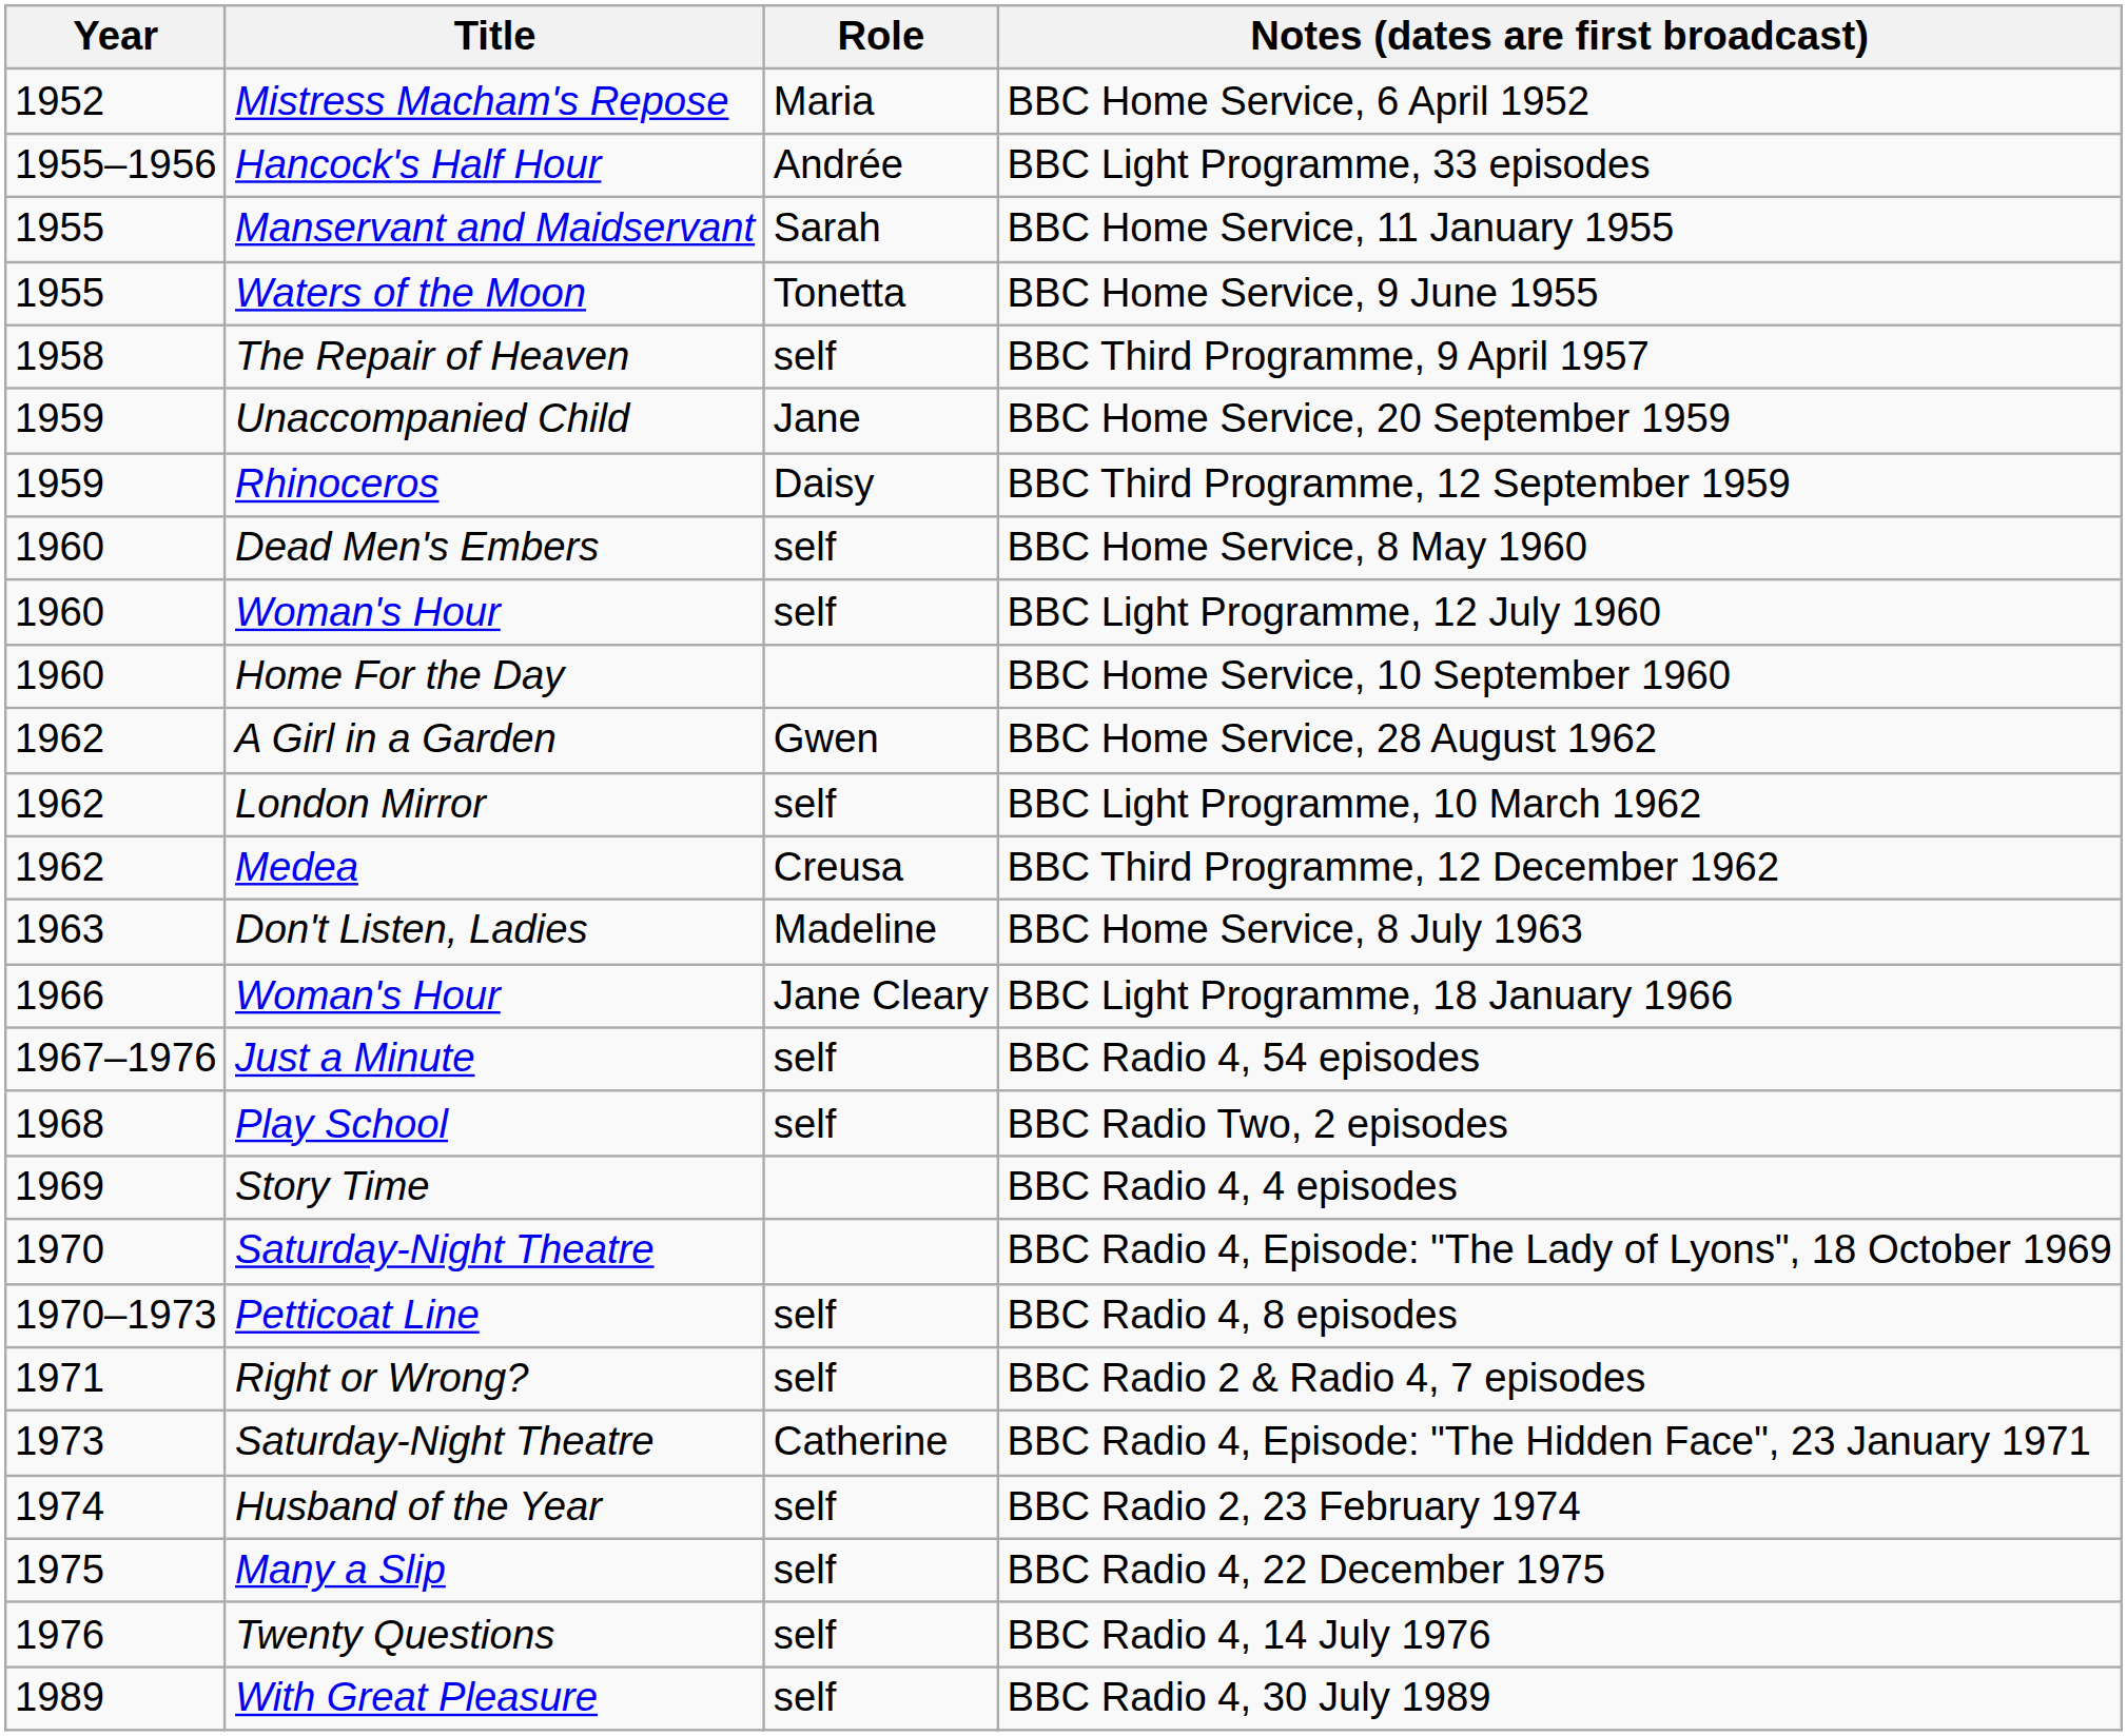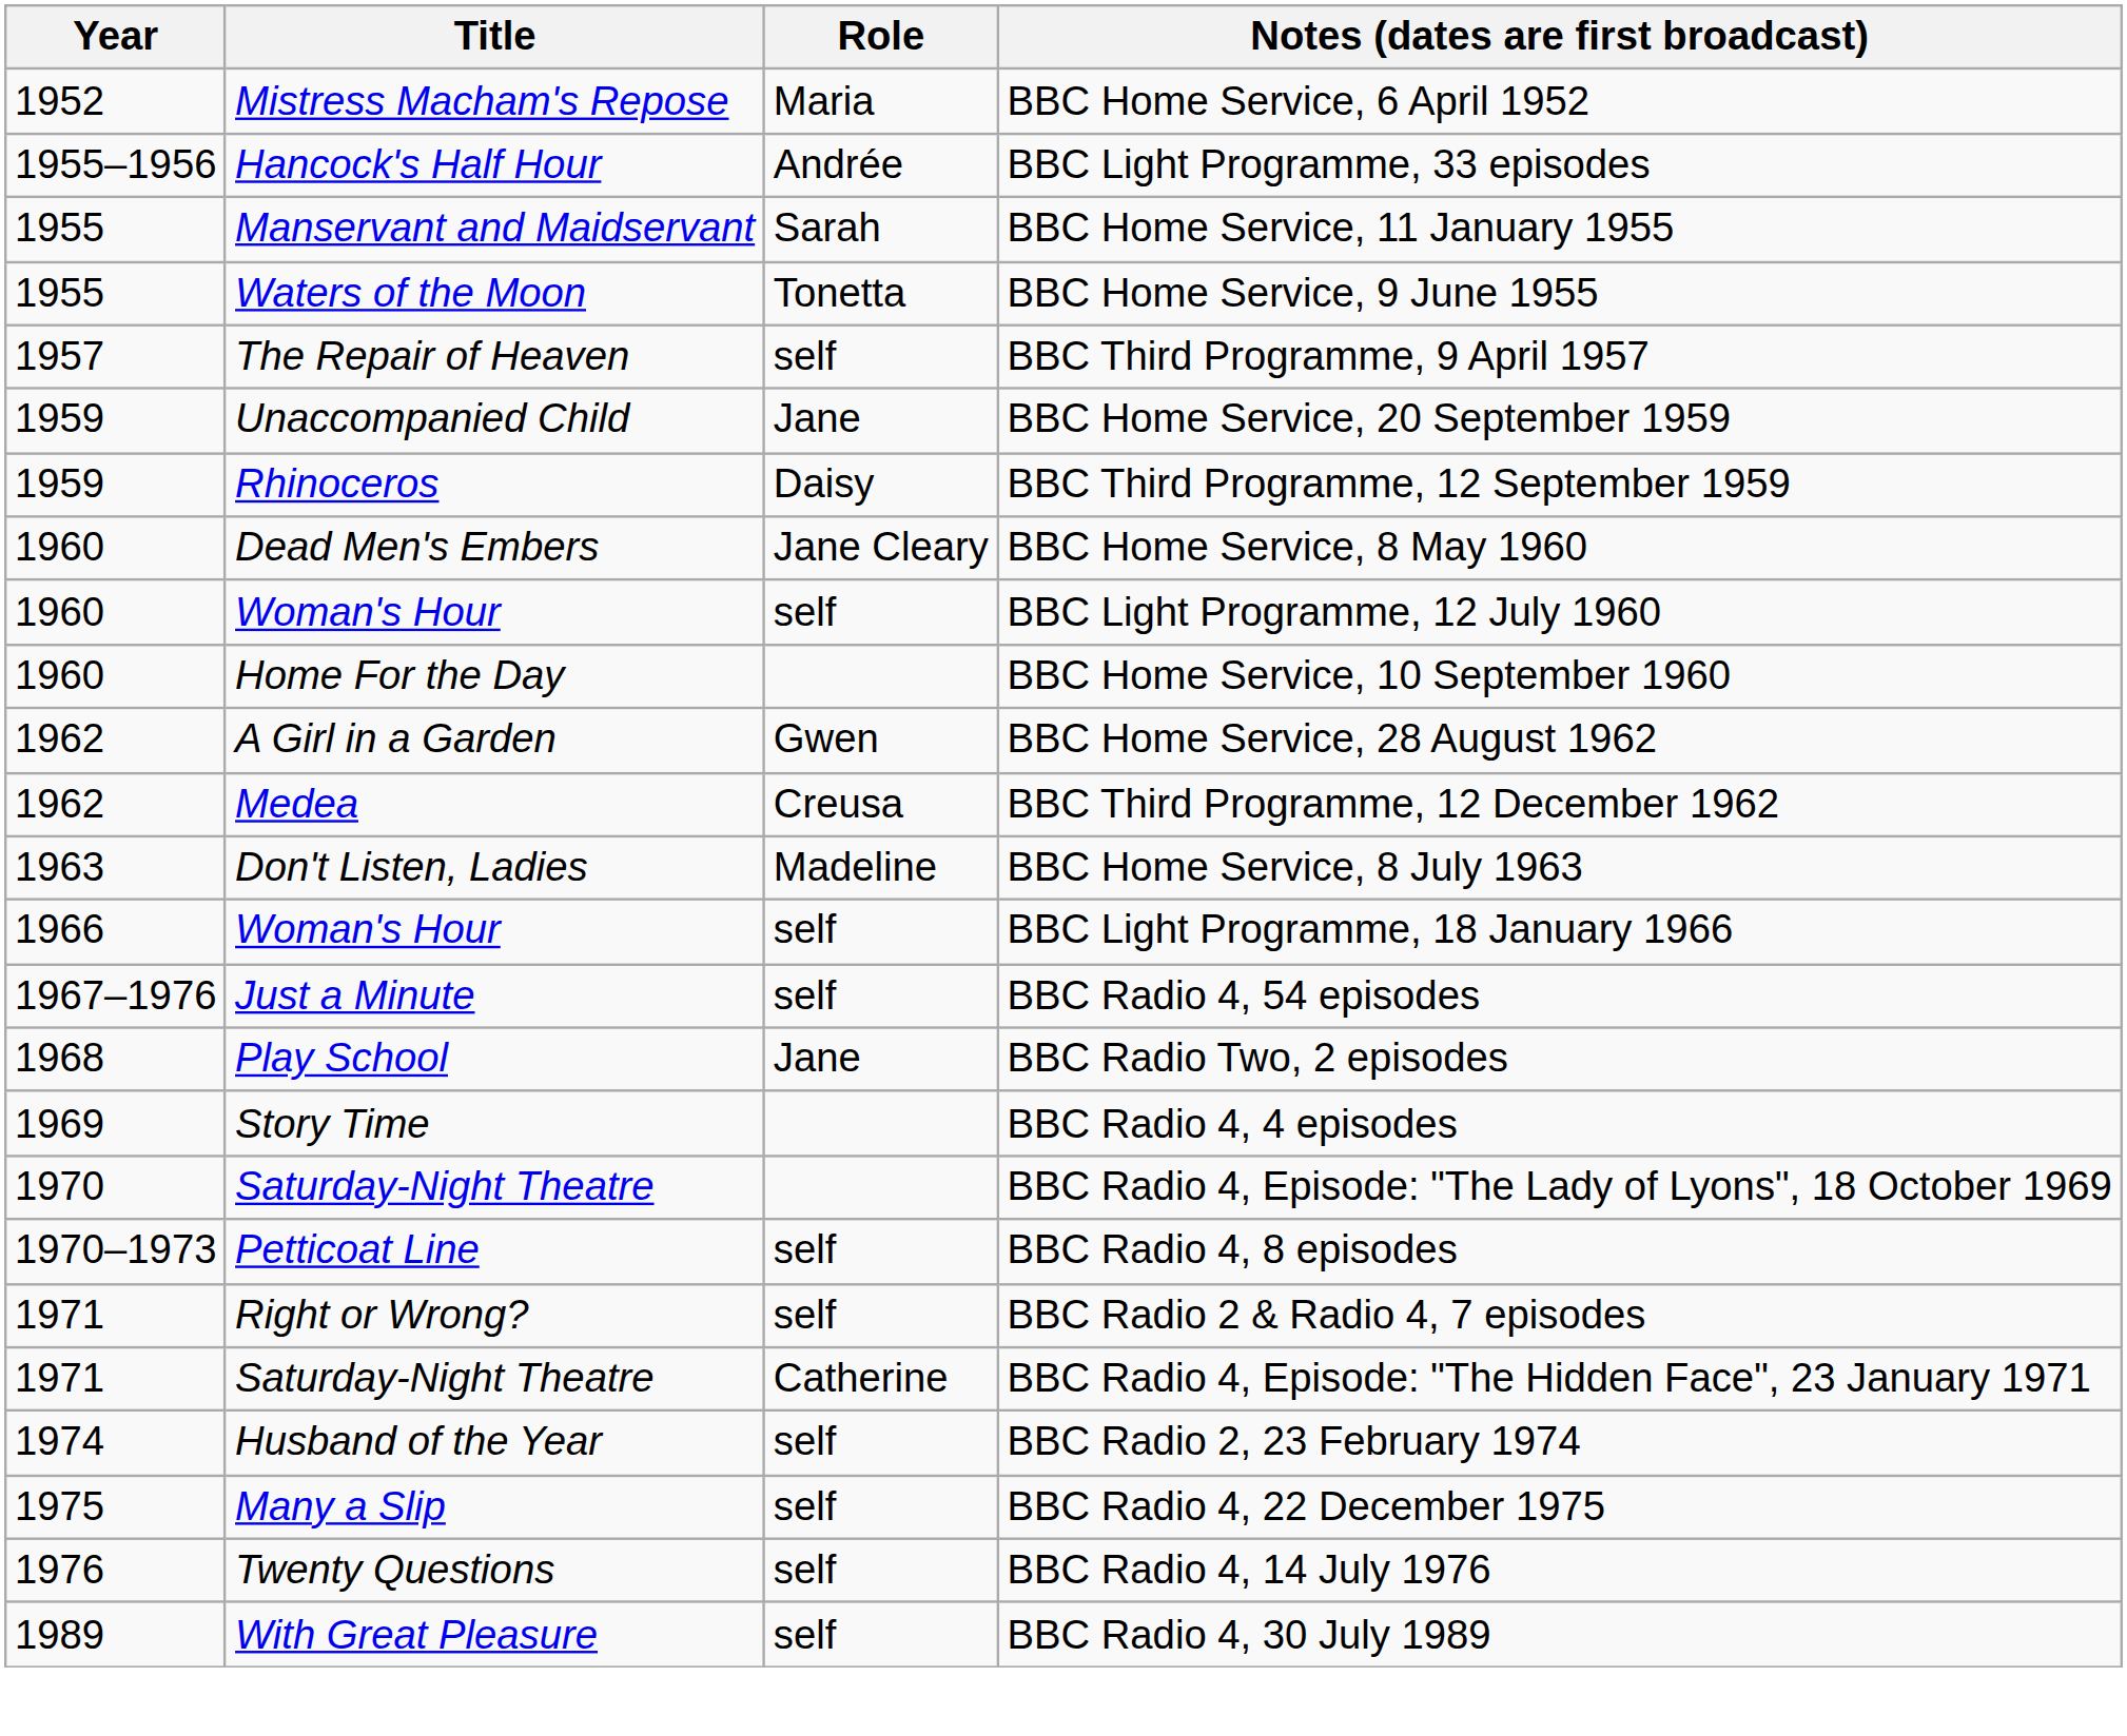BBC Third Programme, 9 April 1957 | Year: 1958 -> 1957
BBC Home Service, 8 May 1960 | Role: self -> Jane Cleary
- row: 1962 | London Mirror | self | BBC Light Programme, 10 March 1962
BBC Light Programme, 18 January 1966 | Role: Jane Cleary -> self
BBC Radio Two, 2 episodes | Role: self -> Jane
BBC Radio 4, Episode: "The Hidden Face", 23 January 1971 | Year: 1973 -> 1971
